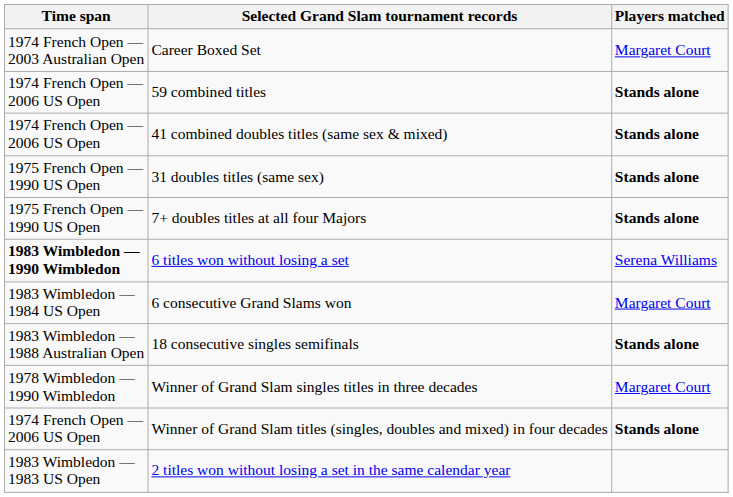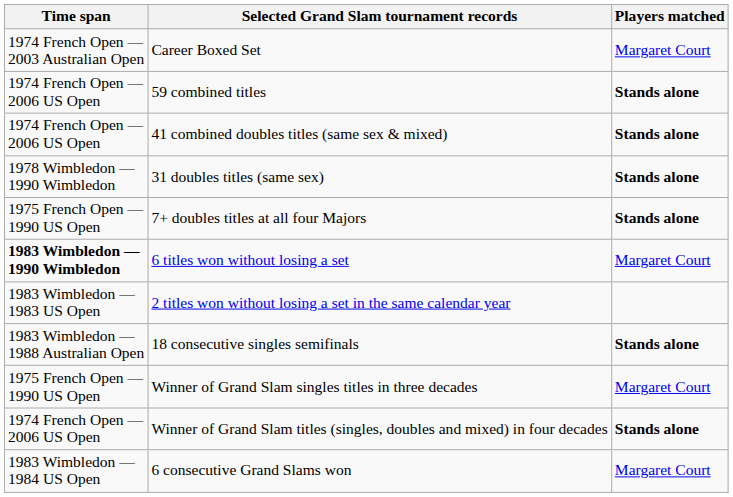31 doubles titles (same sex) | Time span: 1975 French Open — 1990 US Open -> 1978 Wimbledon — 1990 Wimbledon
6 titles won without losing a set | Players matched: Serena Williams -> Margaret Court
rows swapped: 6 consecutive Grand Slams won <-> 2 titles won without losing a set in the same calendar year
Winner of Grand Slam singles titles in three decades | Time span: 1978 Wimbledon — 1990 Wimbledon -> 1975 French Open — 1990 US Open
